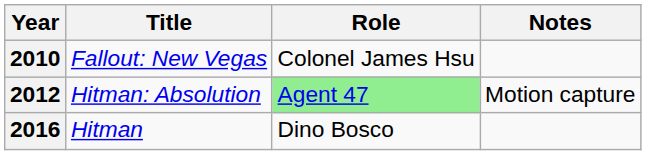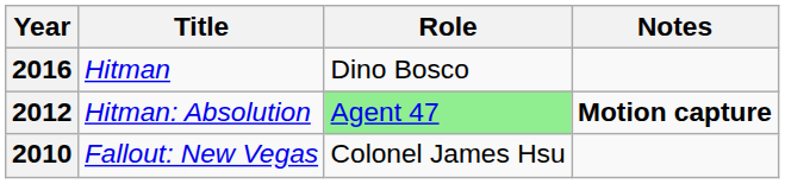rows swapped: 2010 <-> 2016
2012 | Notes: normal -> bold
